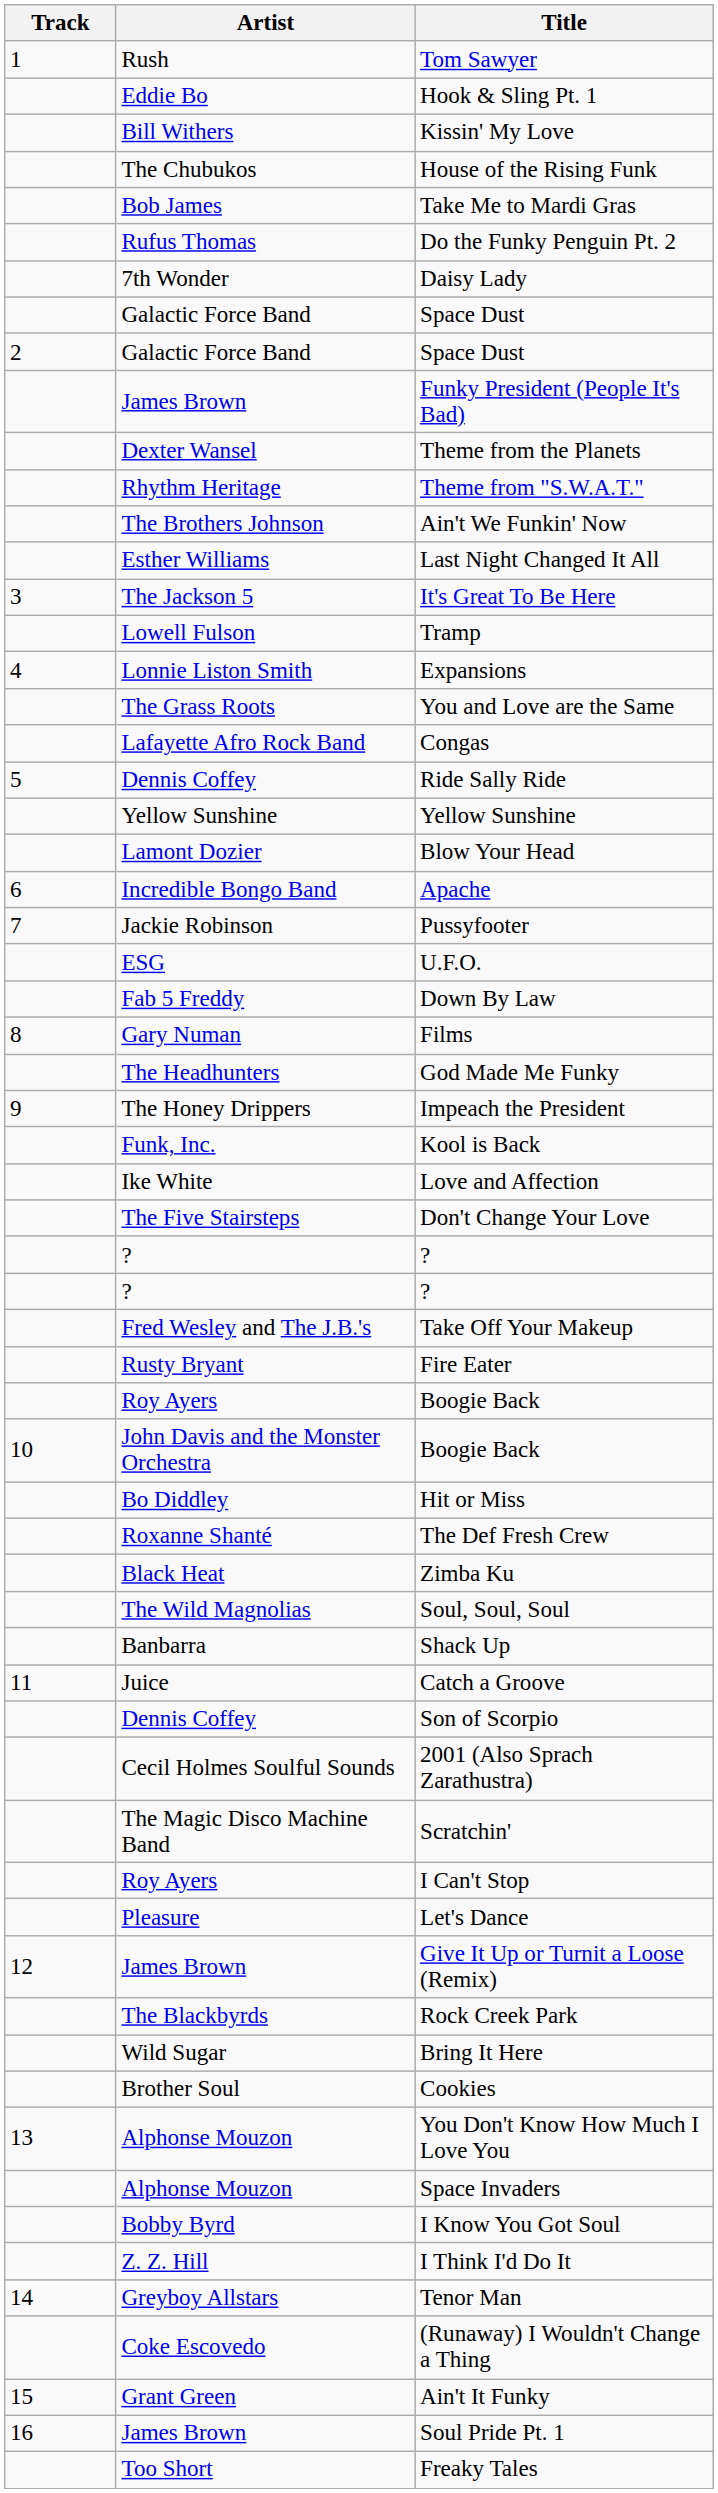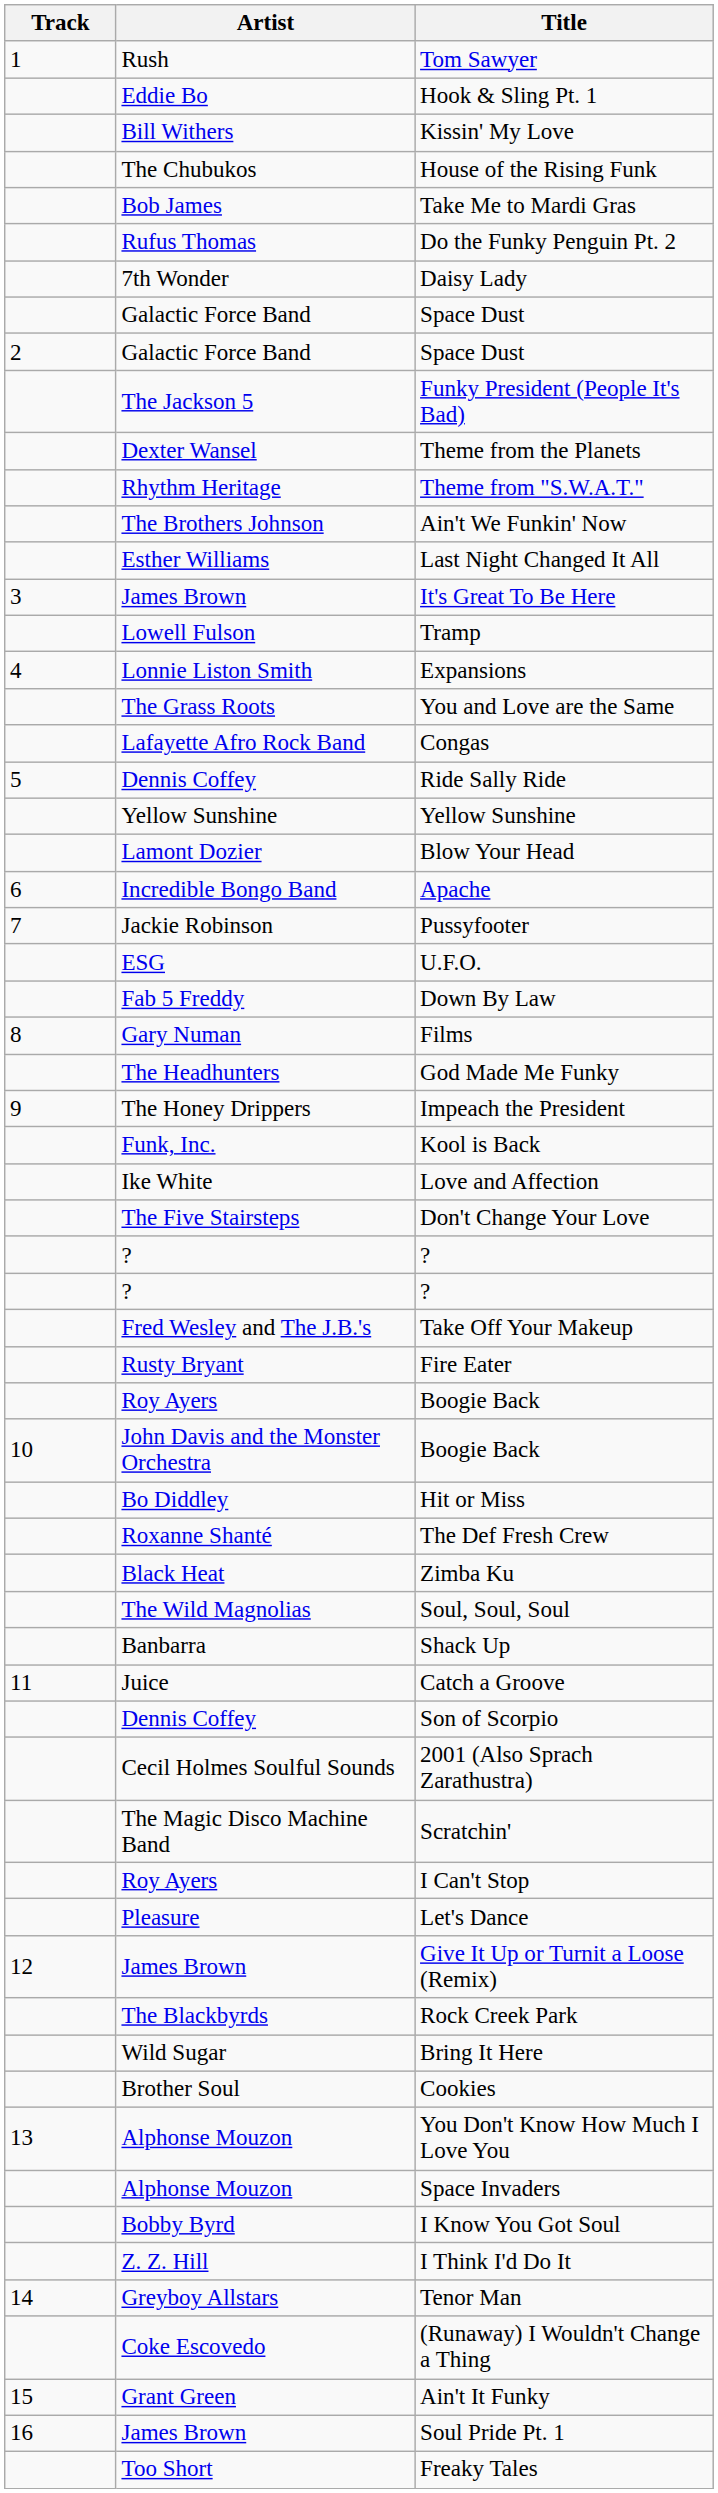Funky President (People It's Bad) | Artist: James Brown -> The Jackson 5
It's Great To Be Here | Artist: The Jackson 5 -> James Brown
